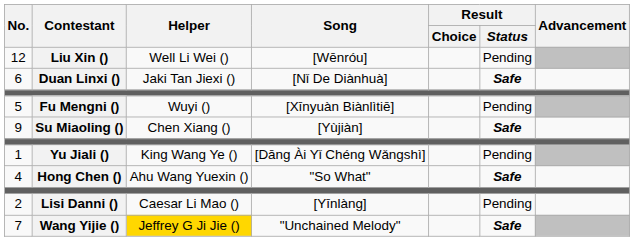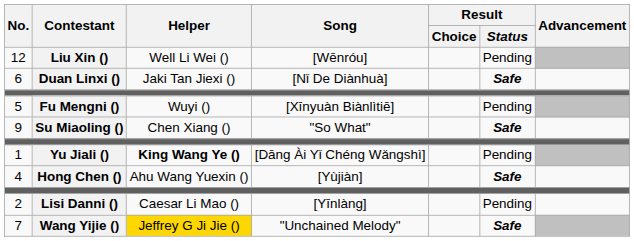9 | Song: [Yùjiàn] -> "So What"
1 | Helper: normal -> bold
4 | Song: "So What" -> [Yùjiàn]
